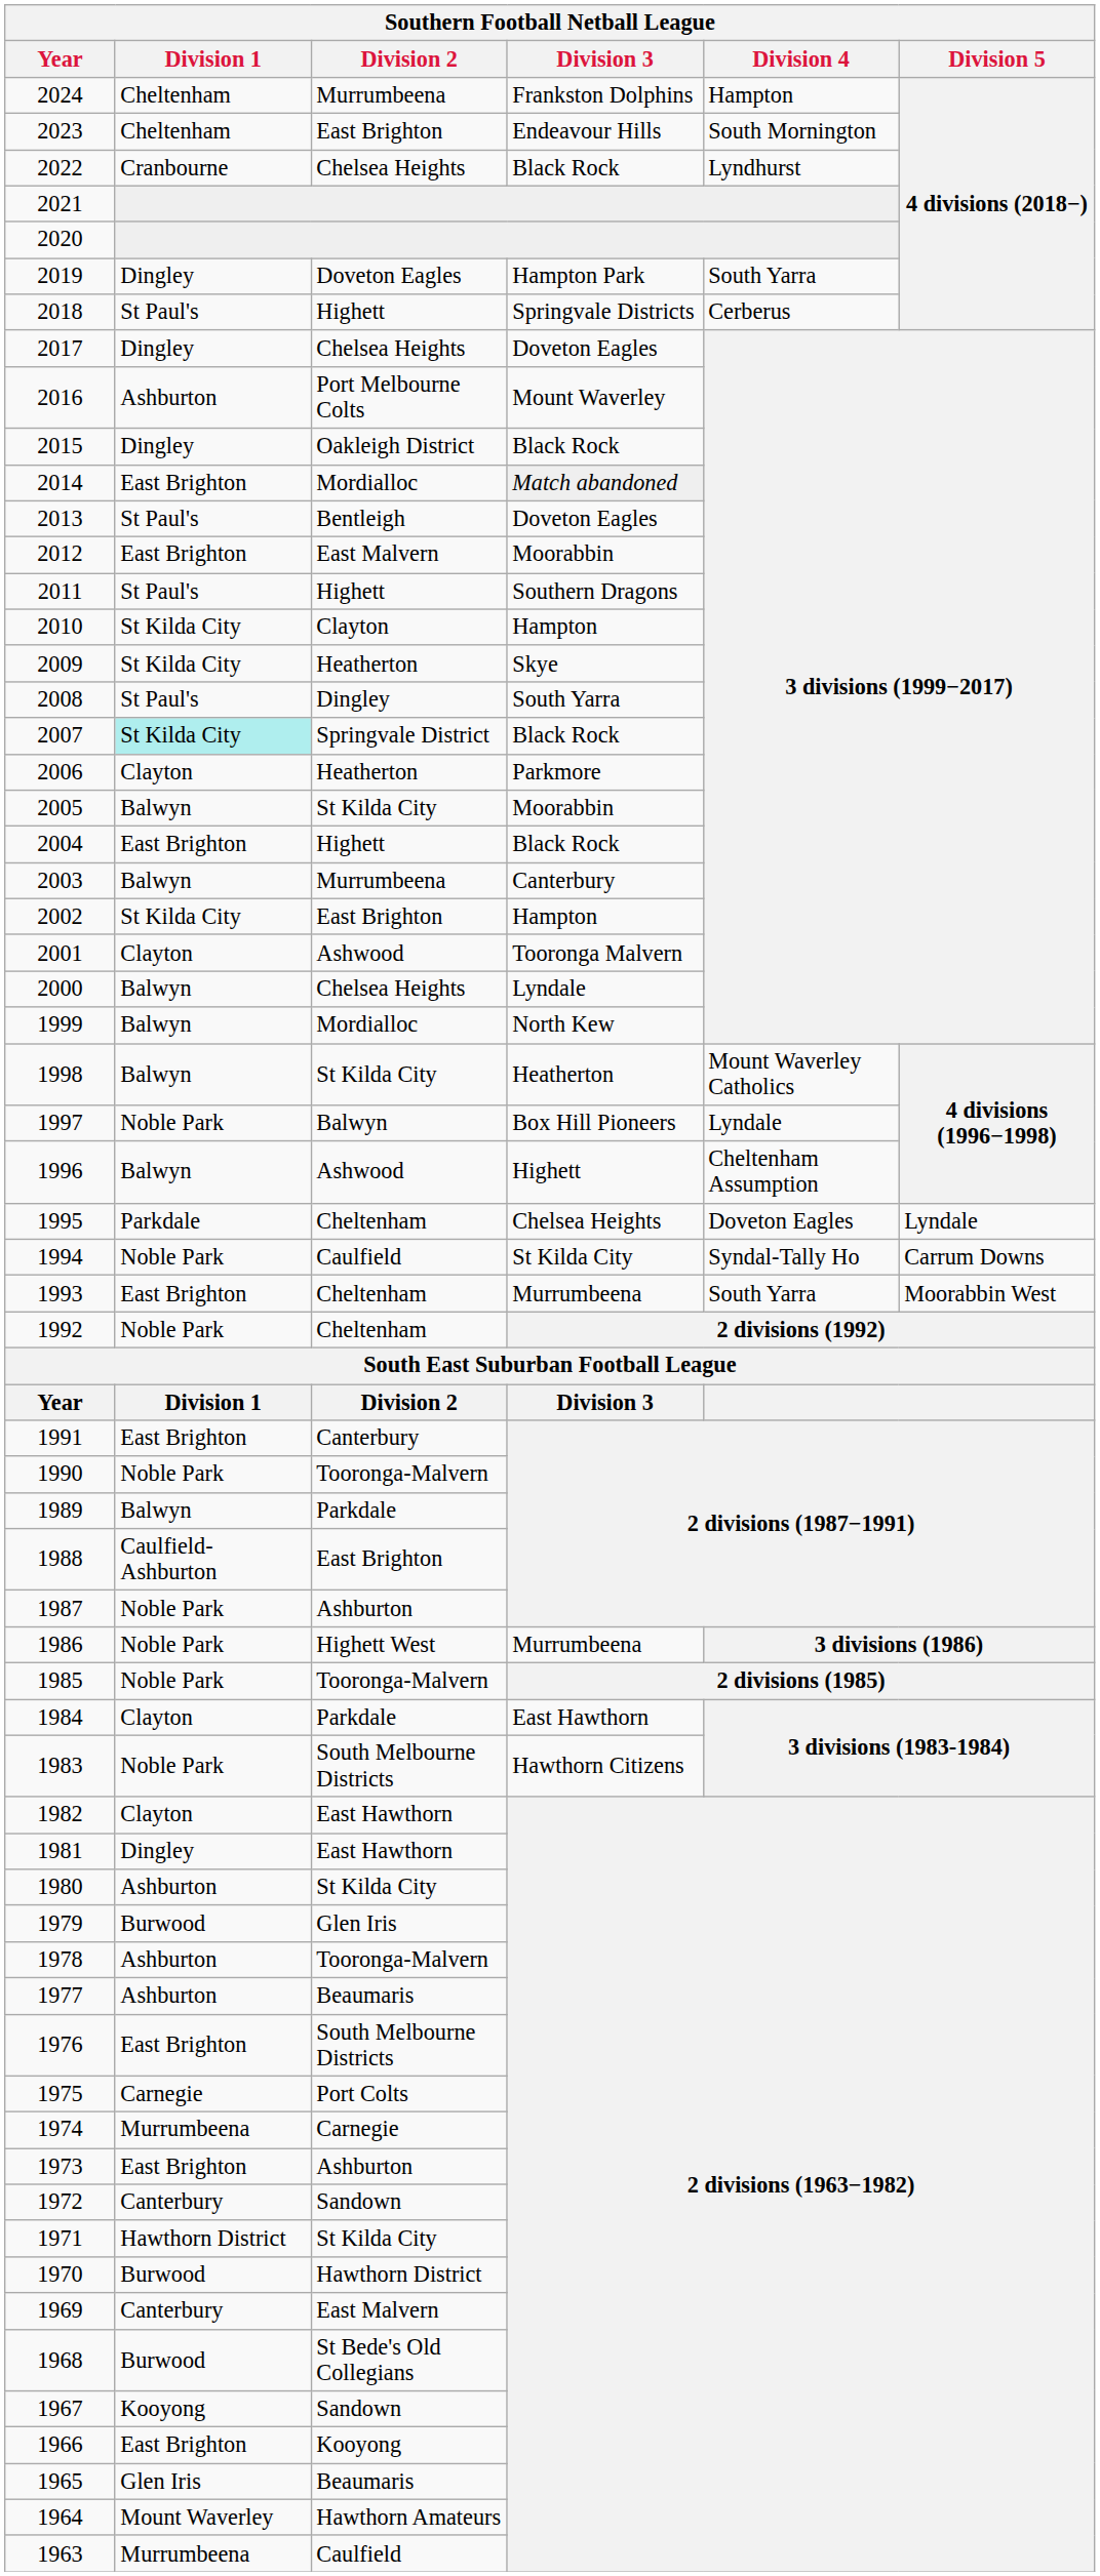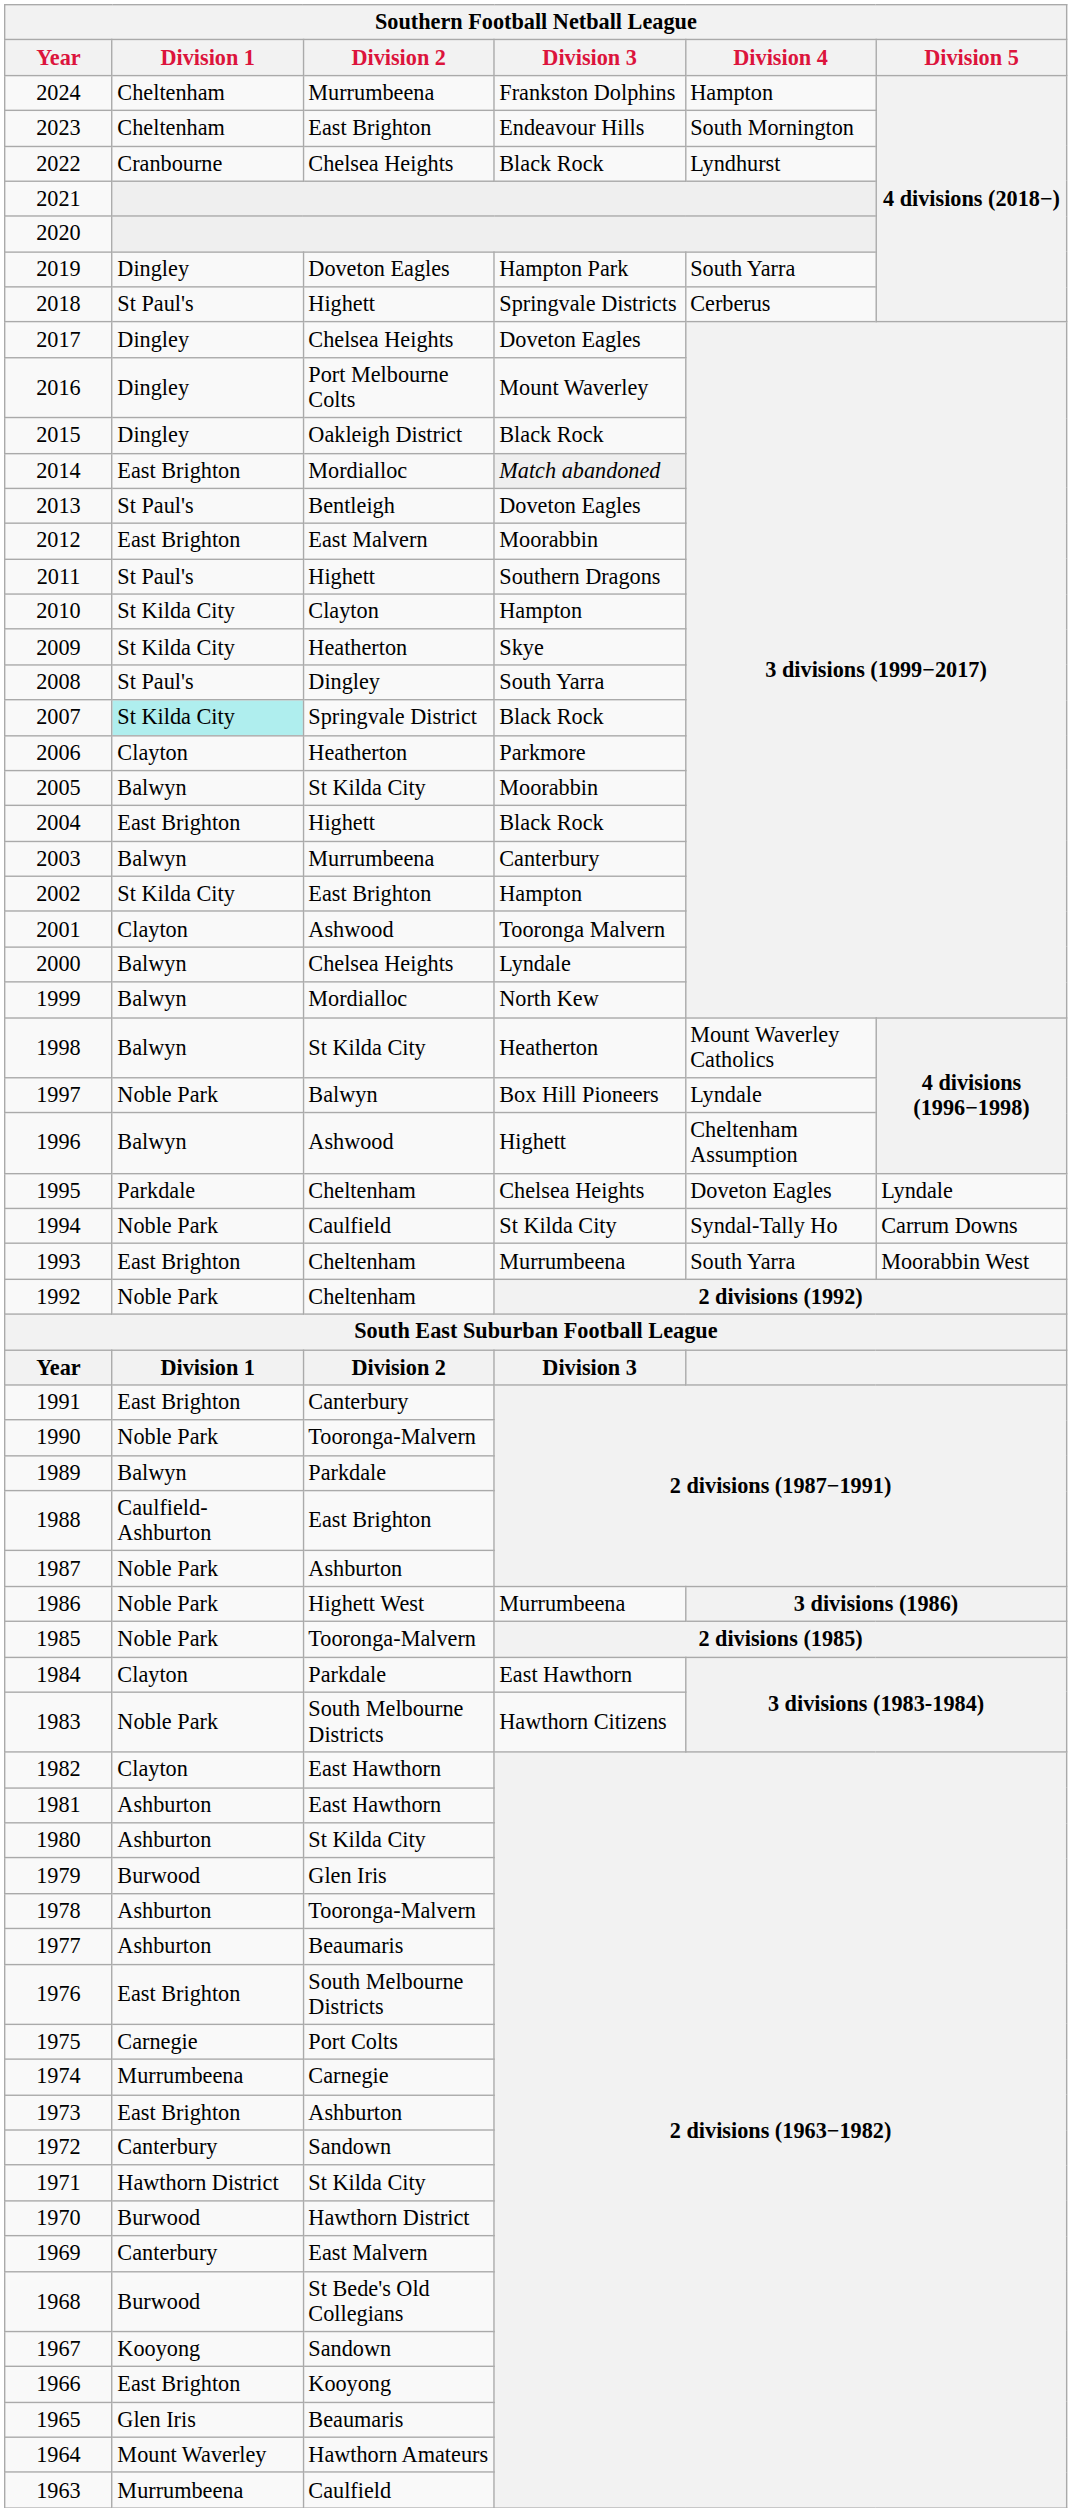2016 | Division 1: Ashburton -> Dingley
1981 | Division 1: Dingley -> Ashburton
